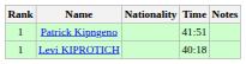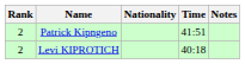Patrick Kipngeno | Rank: 1 -> 2
Levi KIPROTICH | Rank: 1 -> 2
